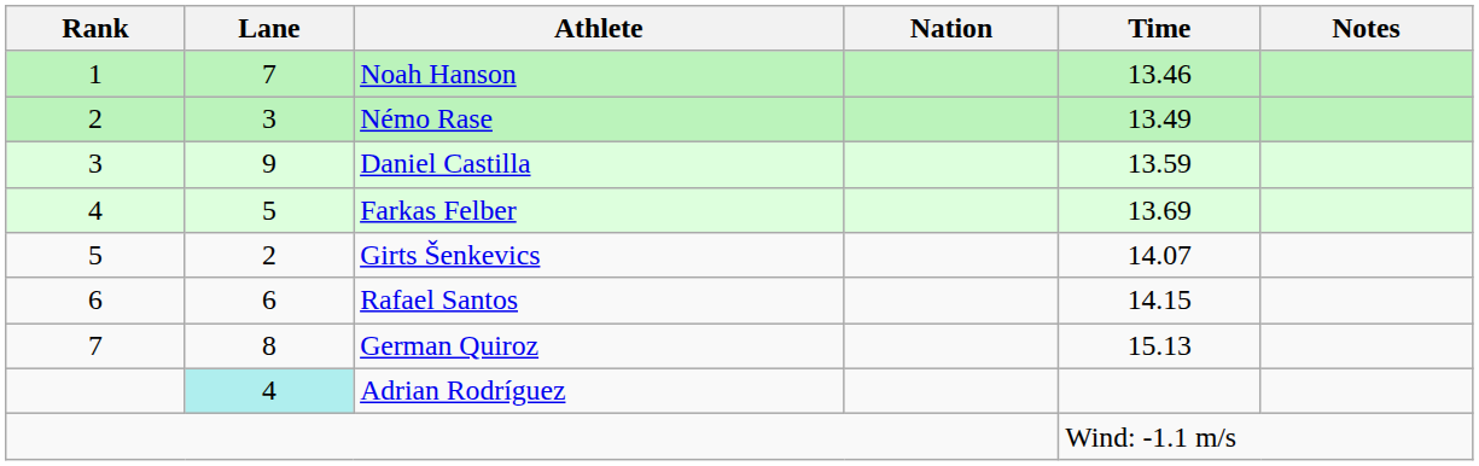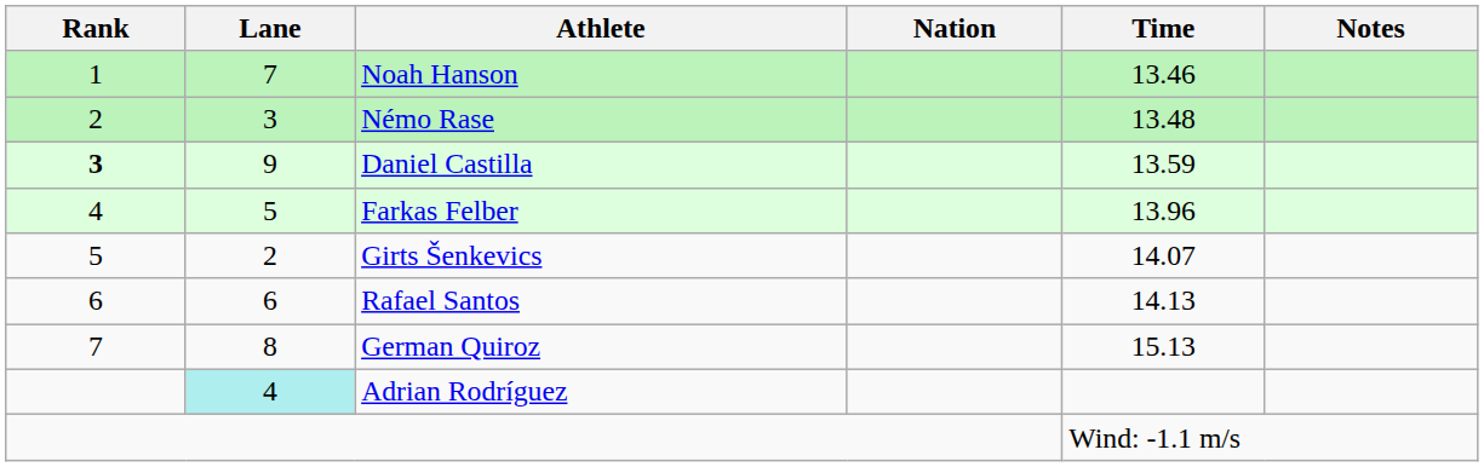Némo Rase | Time: 13.49 -> 13.48
Daniel Castilla | Rank: normal -> bold
Farkas Felber | Time: 13.69 -> 13.96
Rafael Santos | Time: 14.15 -> 14.13
